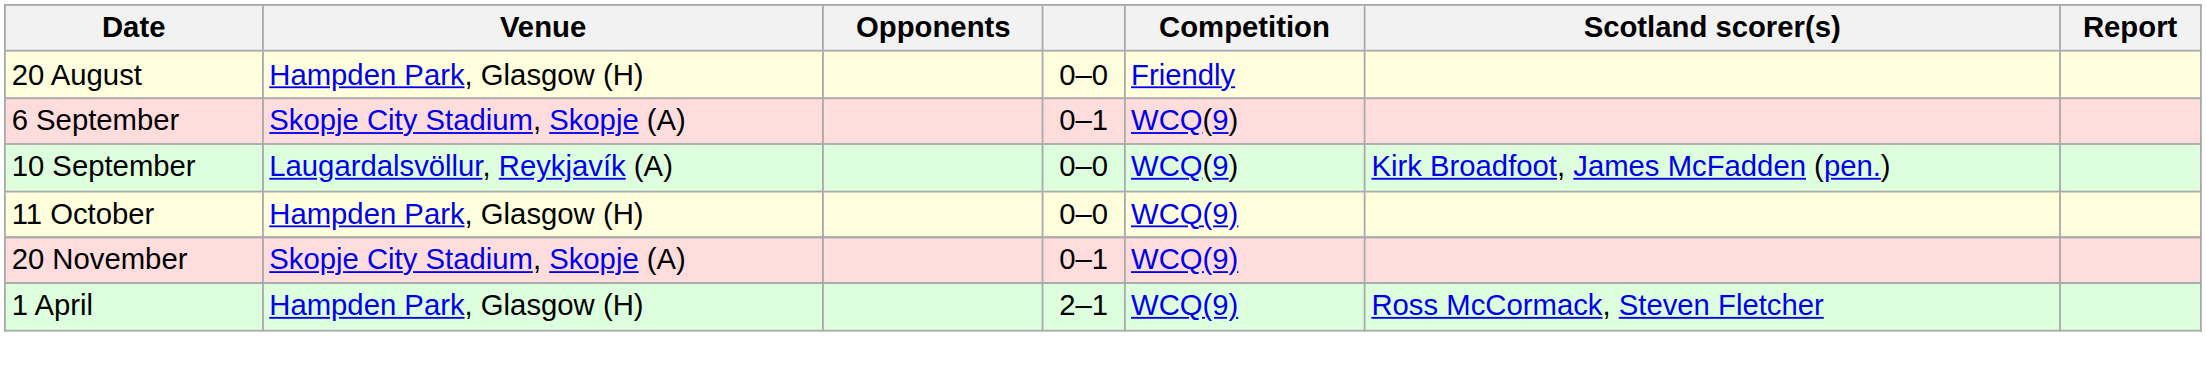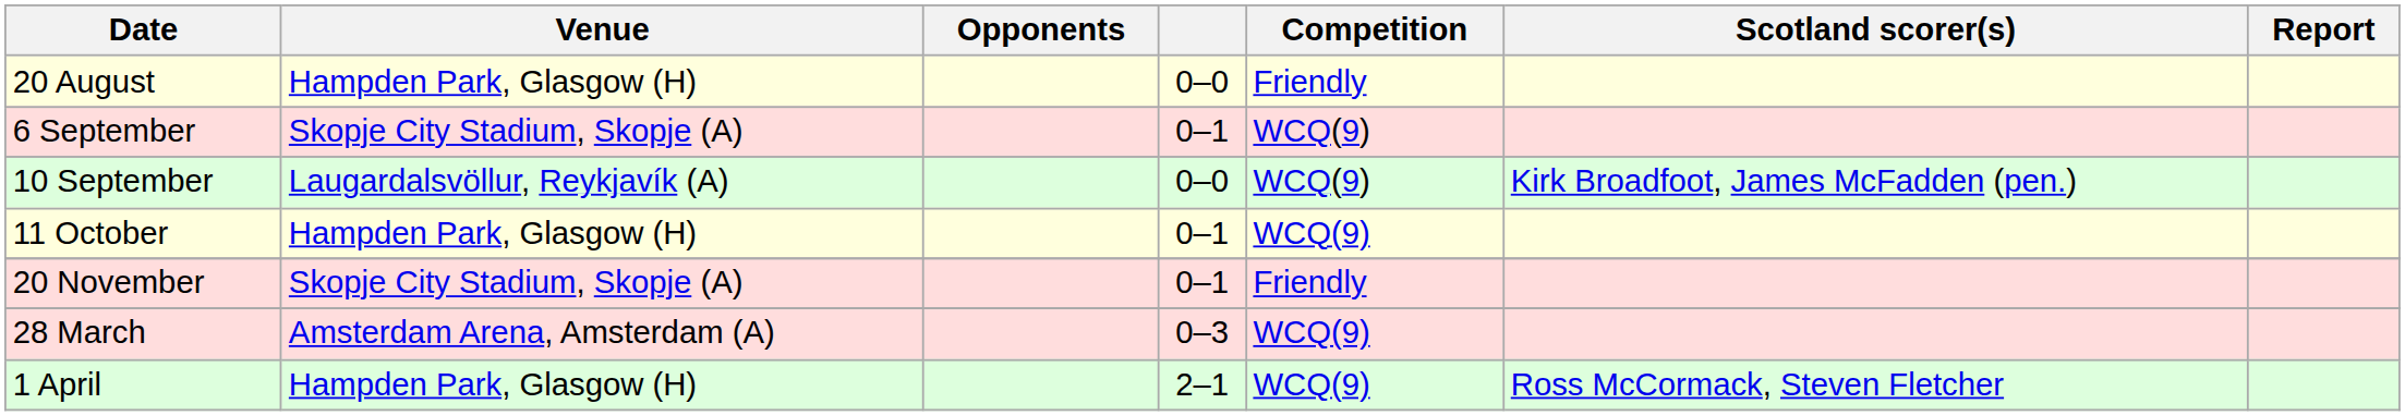11 October | column 4: 0–0 -> 0–1
20 November | Competition: WCQ(9) -> Friendly
+ row: 28 March | Amsterdam Arena, Amsterdam (A) | 0–3 | WCQ(9)
